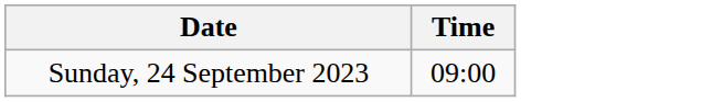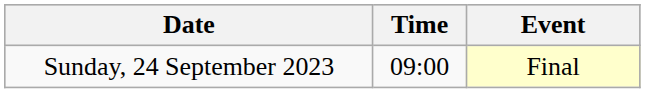+ column: Event | Final
